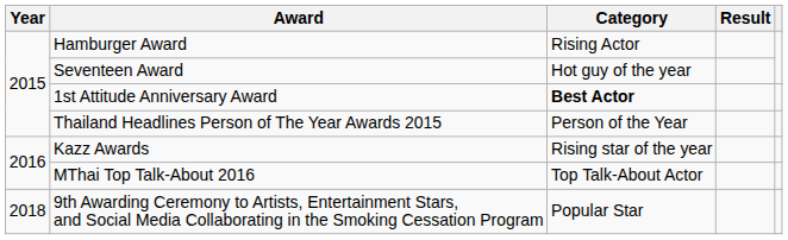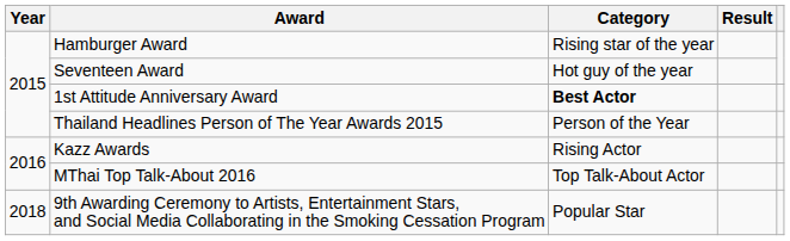Hamburger Award | Category: Rising Actor -> Rising star of the year
Kazz Awards | Category: Rising star of the year -> Rising Actor
